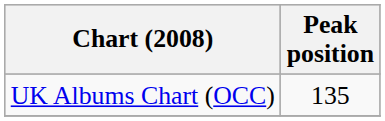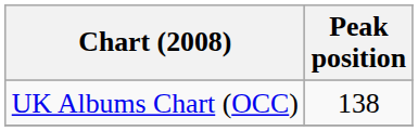UK Albums Chart (OCC) | Peak position: 135 -> 138
